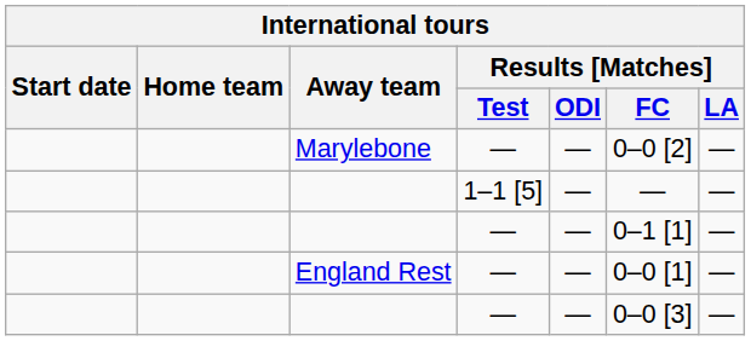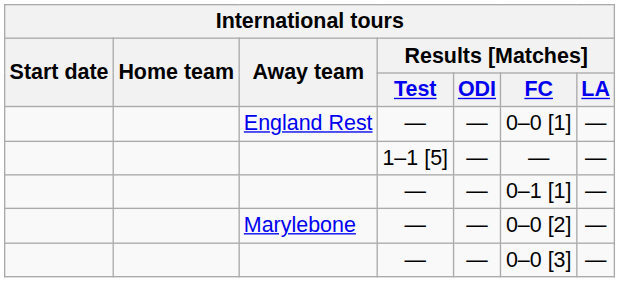rows swapped: England Rest <-> Marylebone
